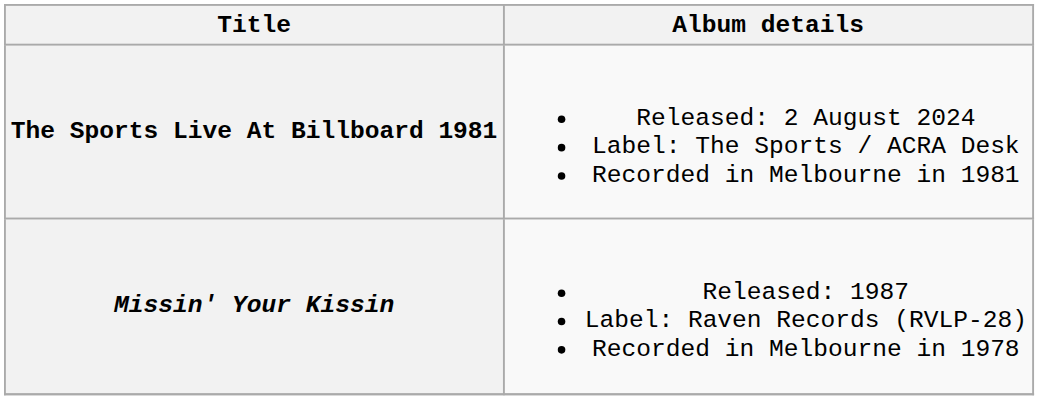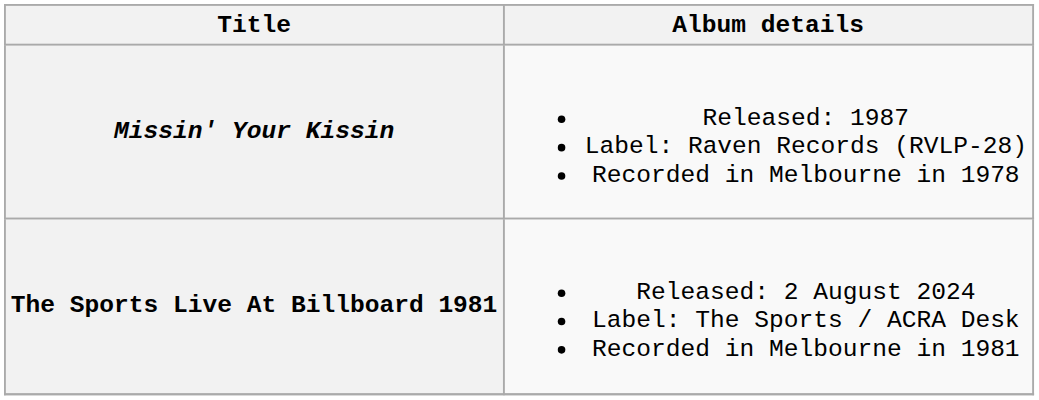rows swapped: Missin' Your Kissin <-> The Sports Live At Billboard 1981
